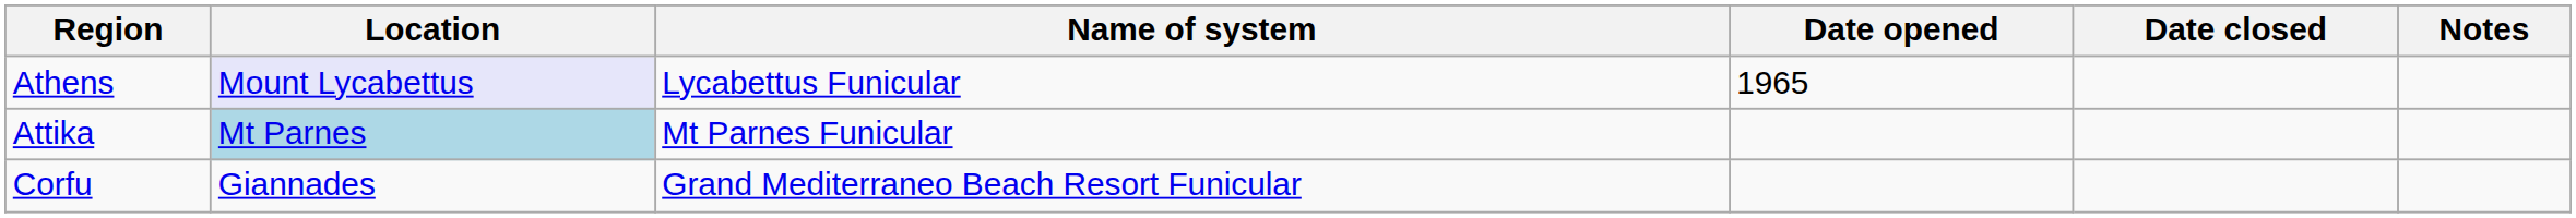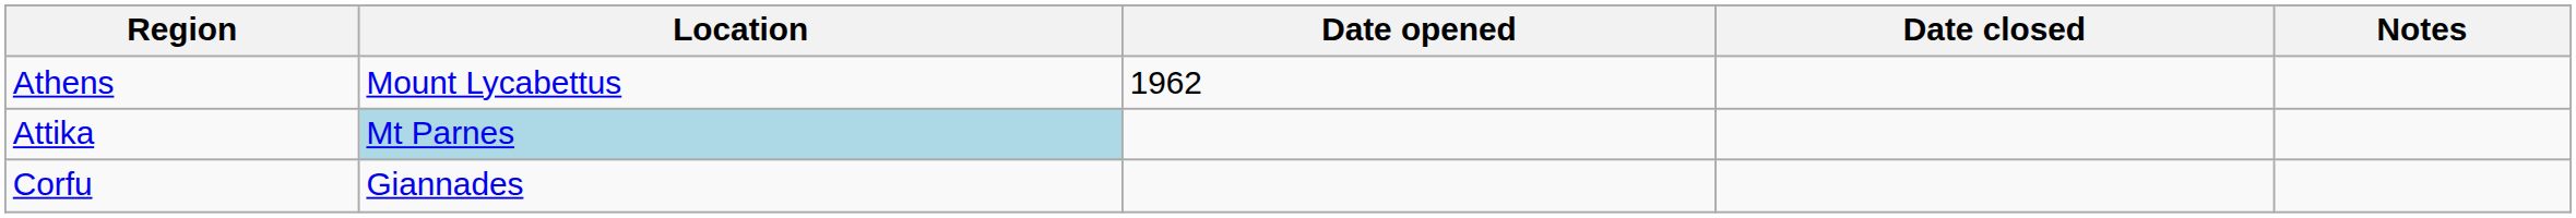- column: Name of system | Lycabettus Funicular | Mt Parnes Funicular | Grand Mediterraneo Beach Resort Funicular
Athens | Location: lavender background -> no background
Athens | Date opened: 1965 -> 1962
